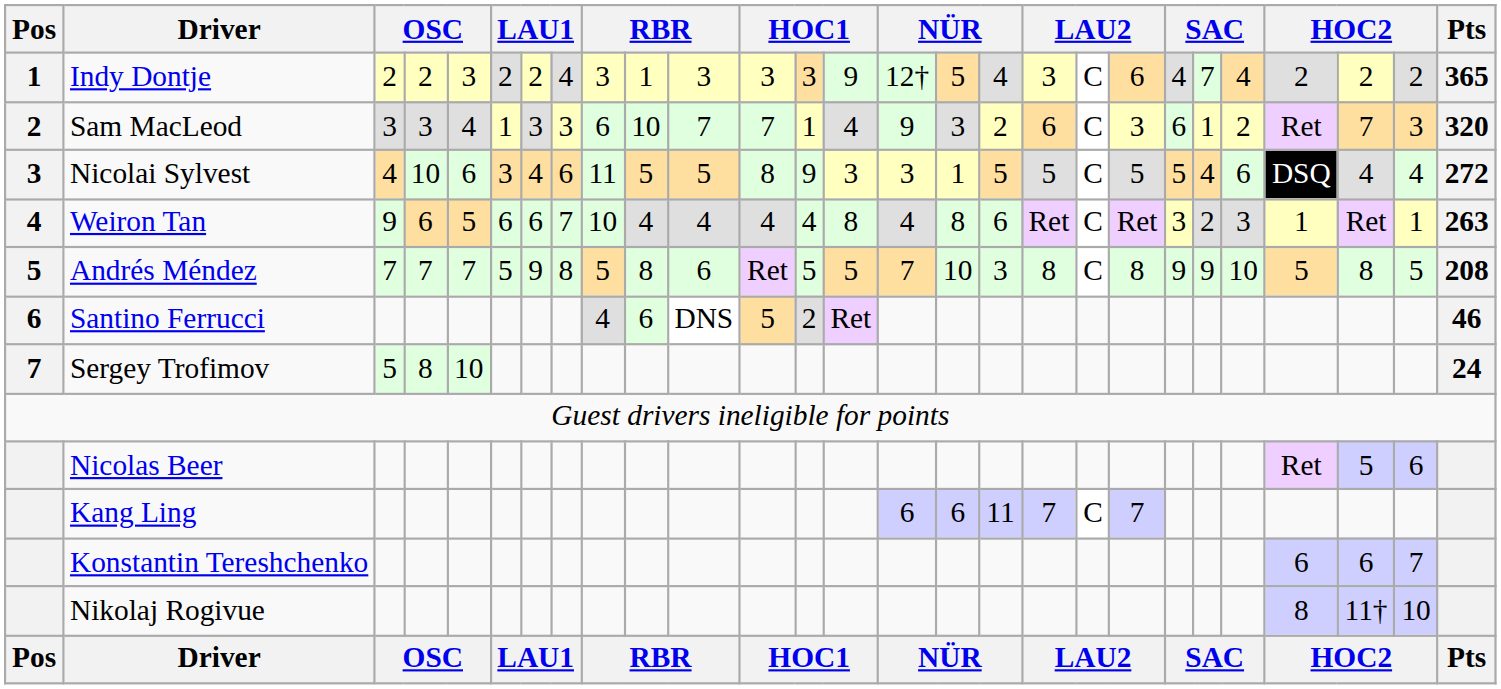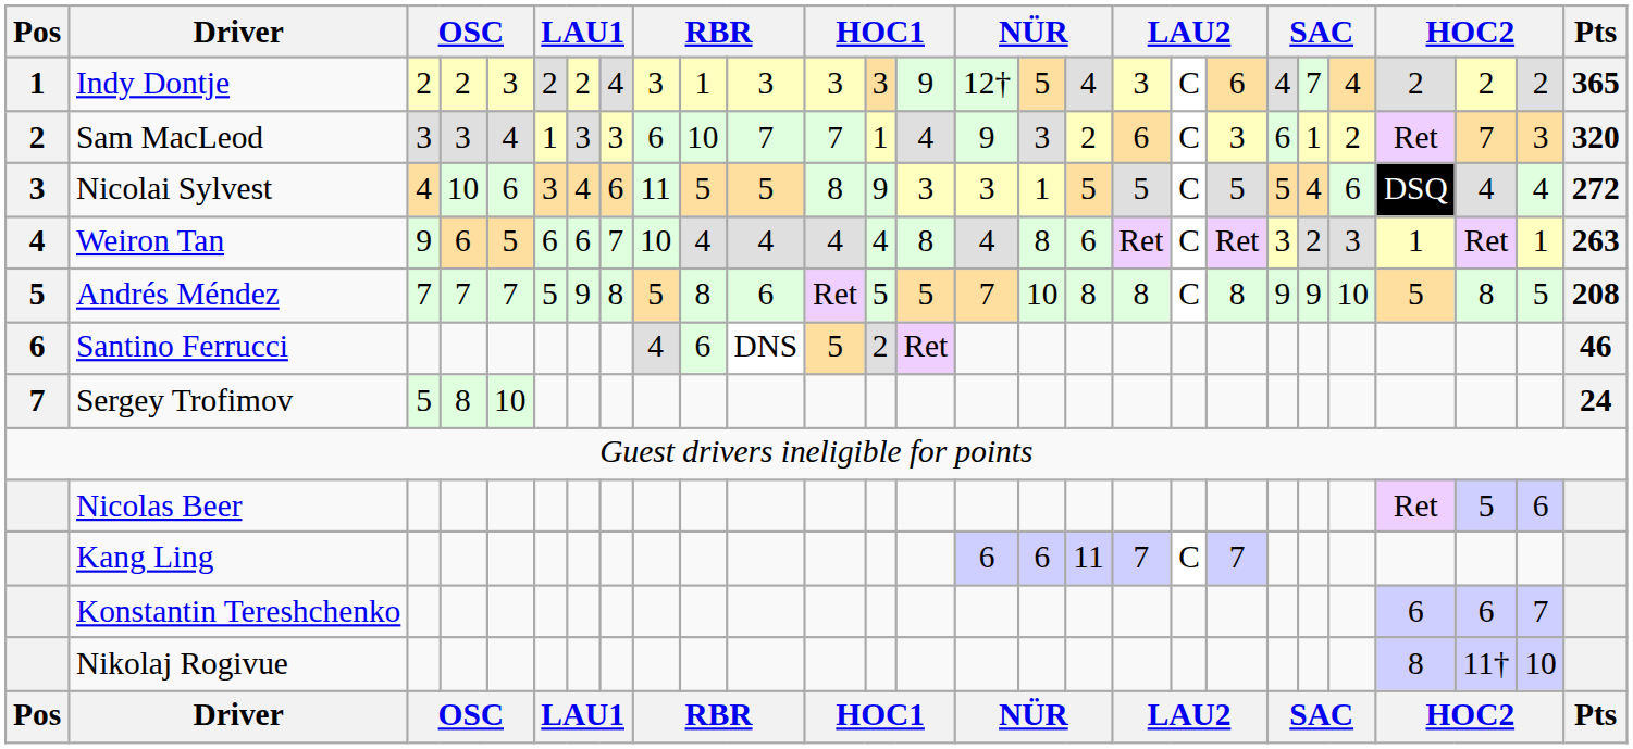Andrés Méndez | column 17: 3 -> 8
